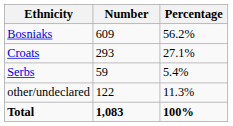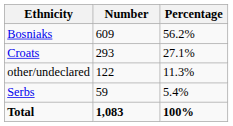rows swapped: Serbs <-> other/undeclared
